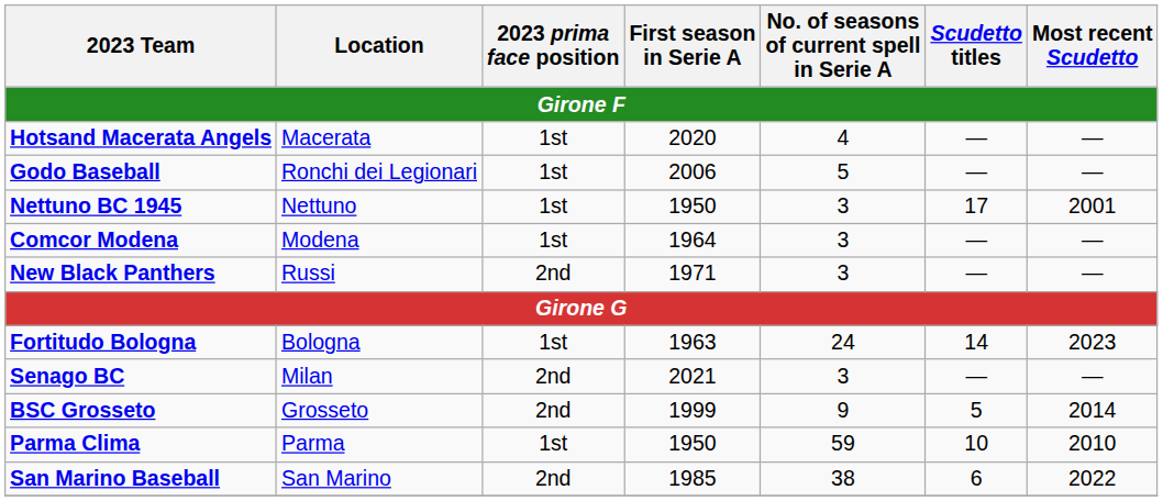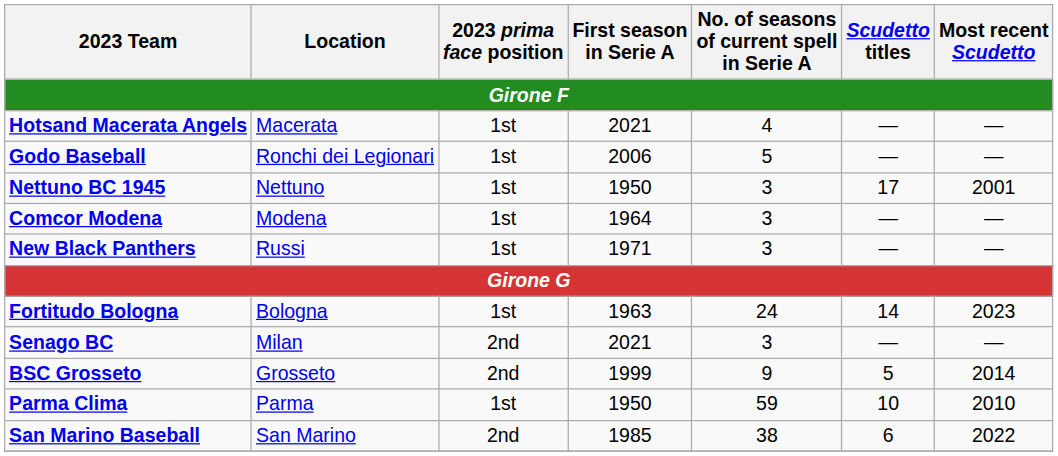Hotsand Macerata Angels | First season in Serie A: 2020 -> 2021
New Black Panthers | 2023 prima face position: 2nd -> 1st
